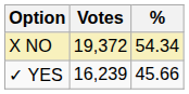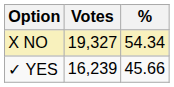X NO | Votes: 19,372 -> 19,327
